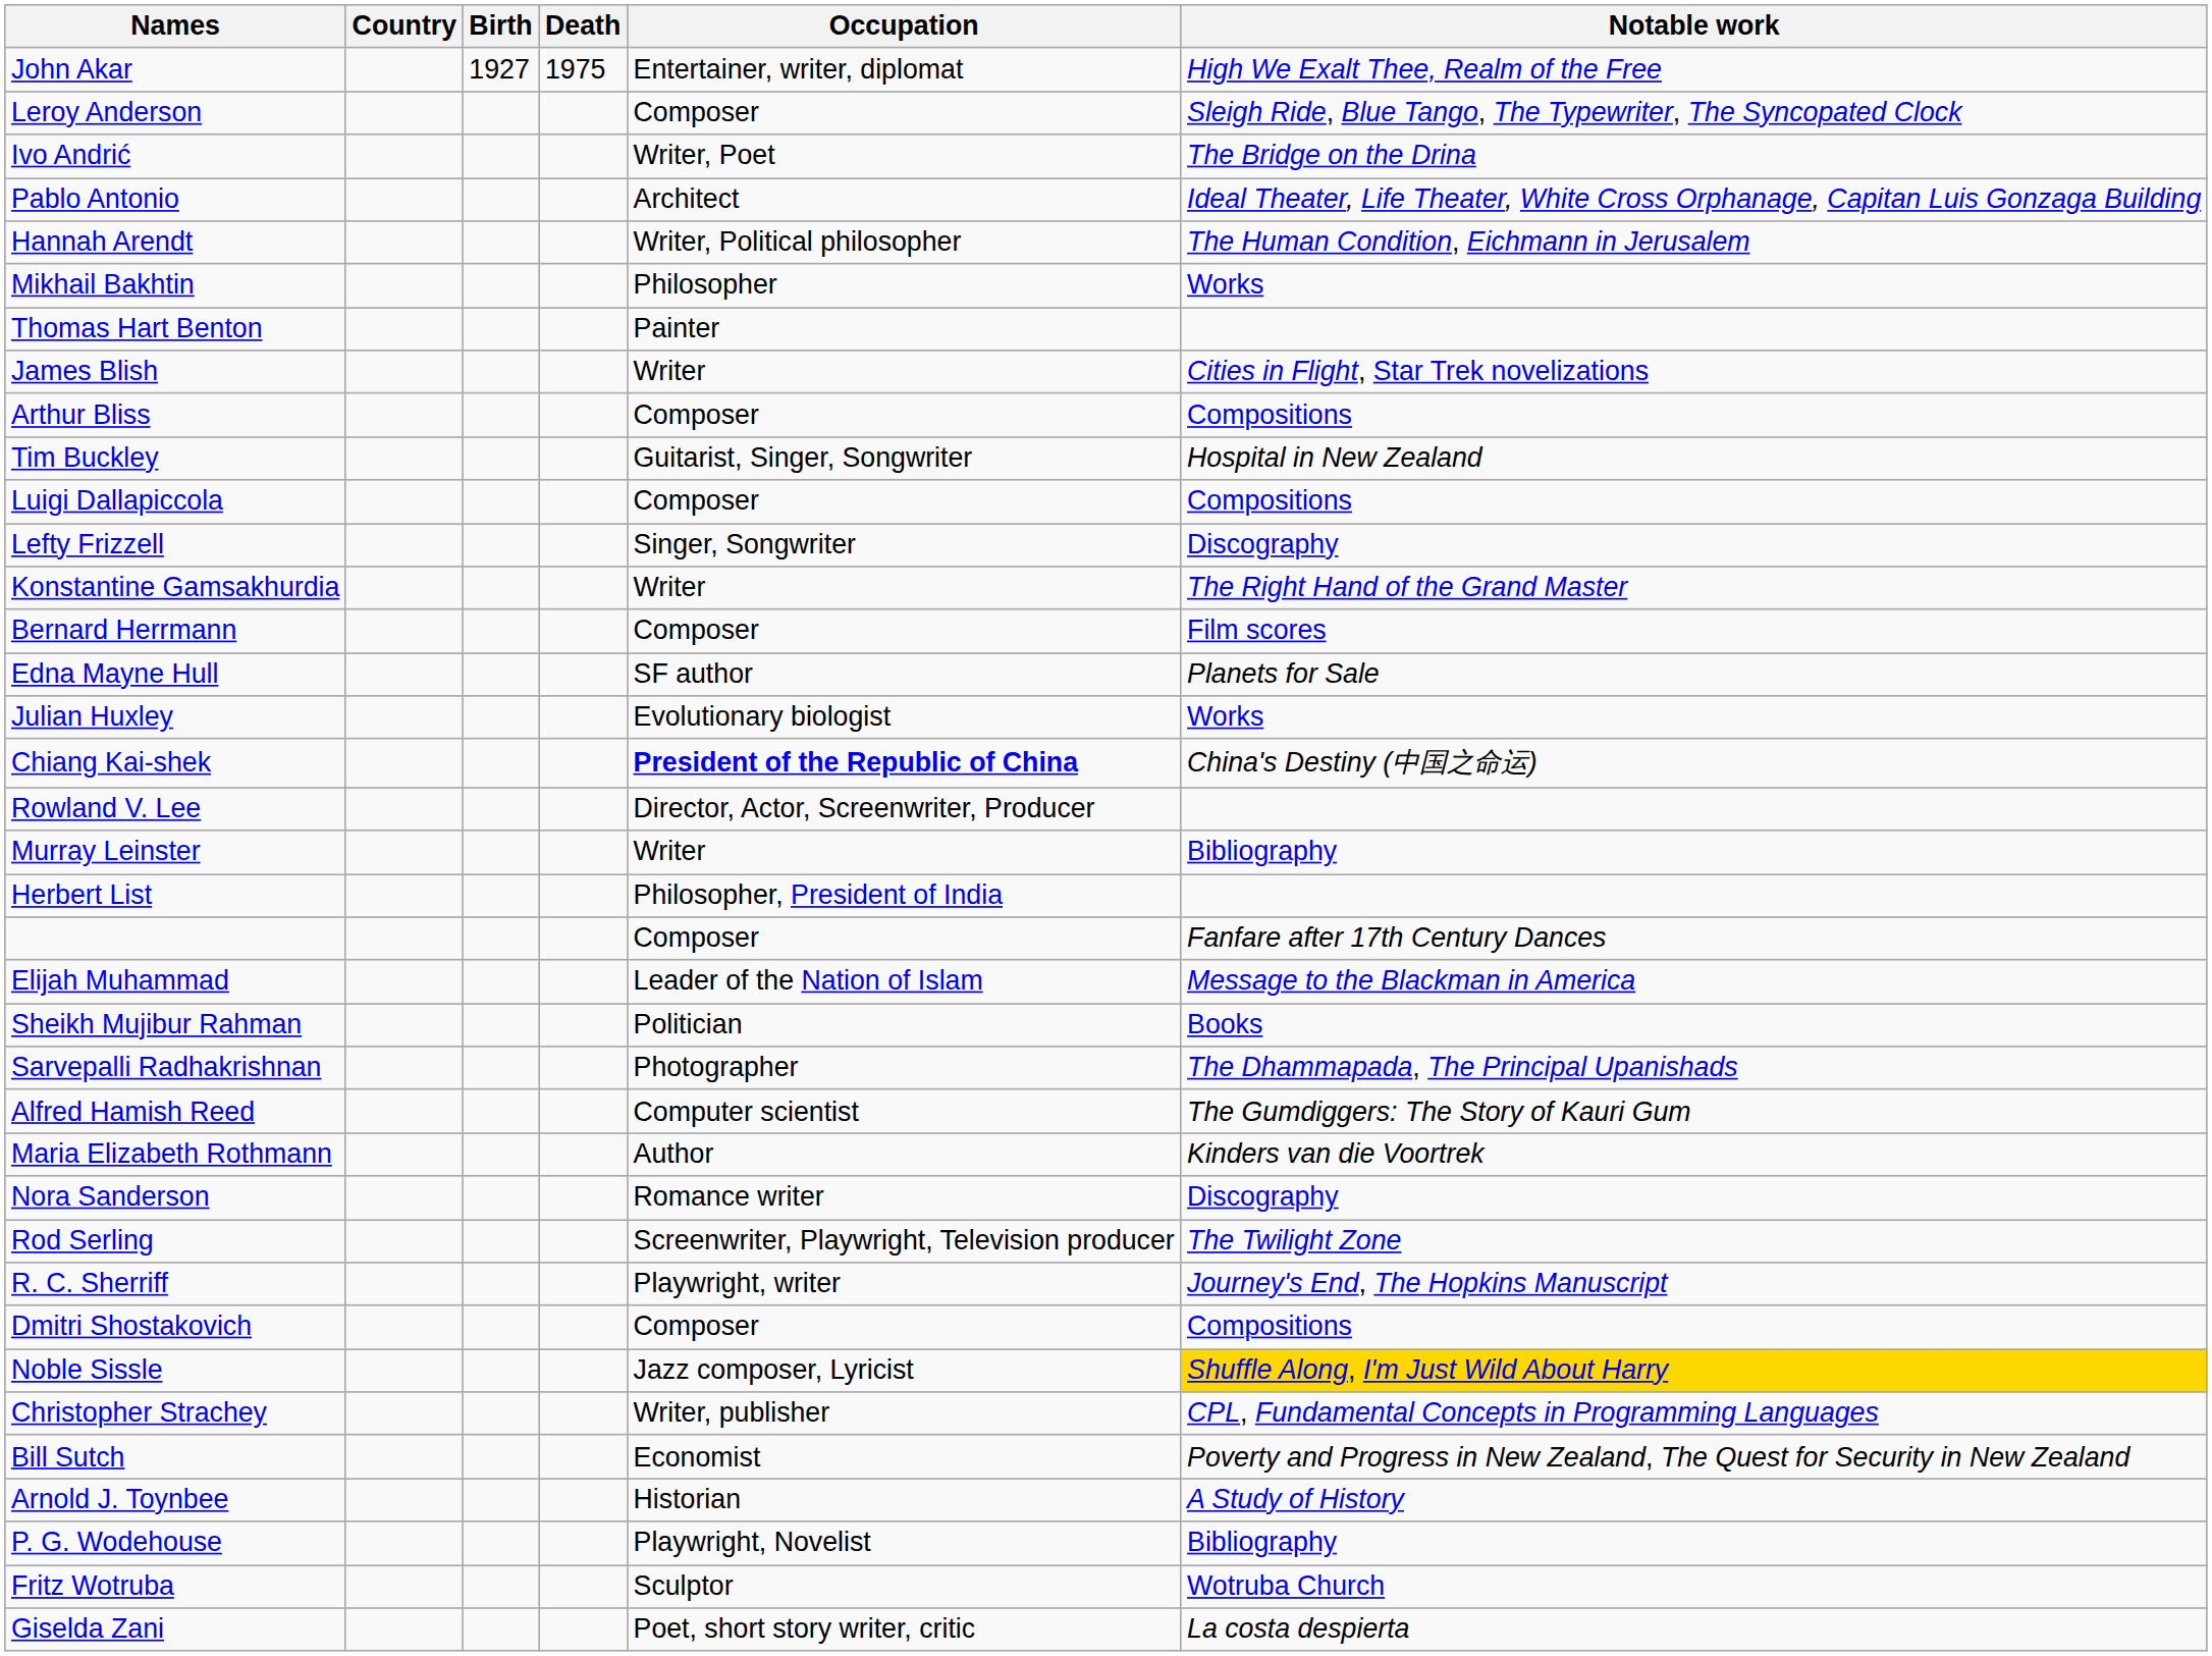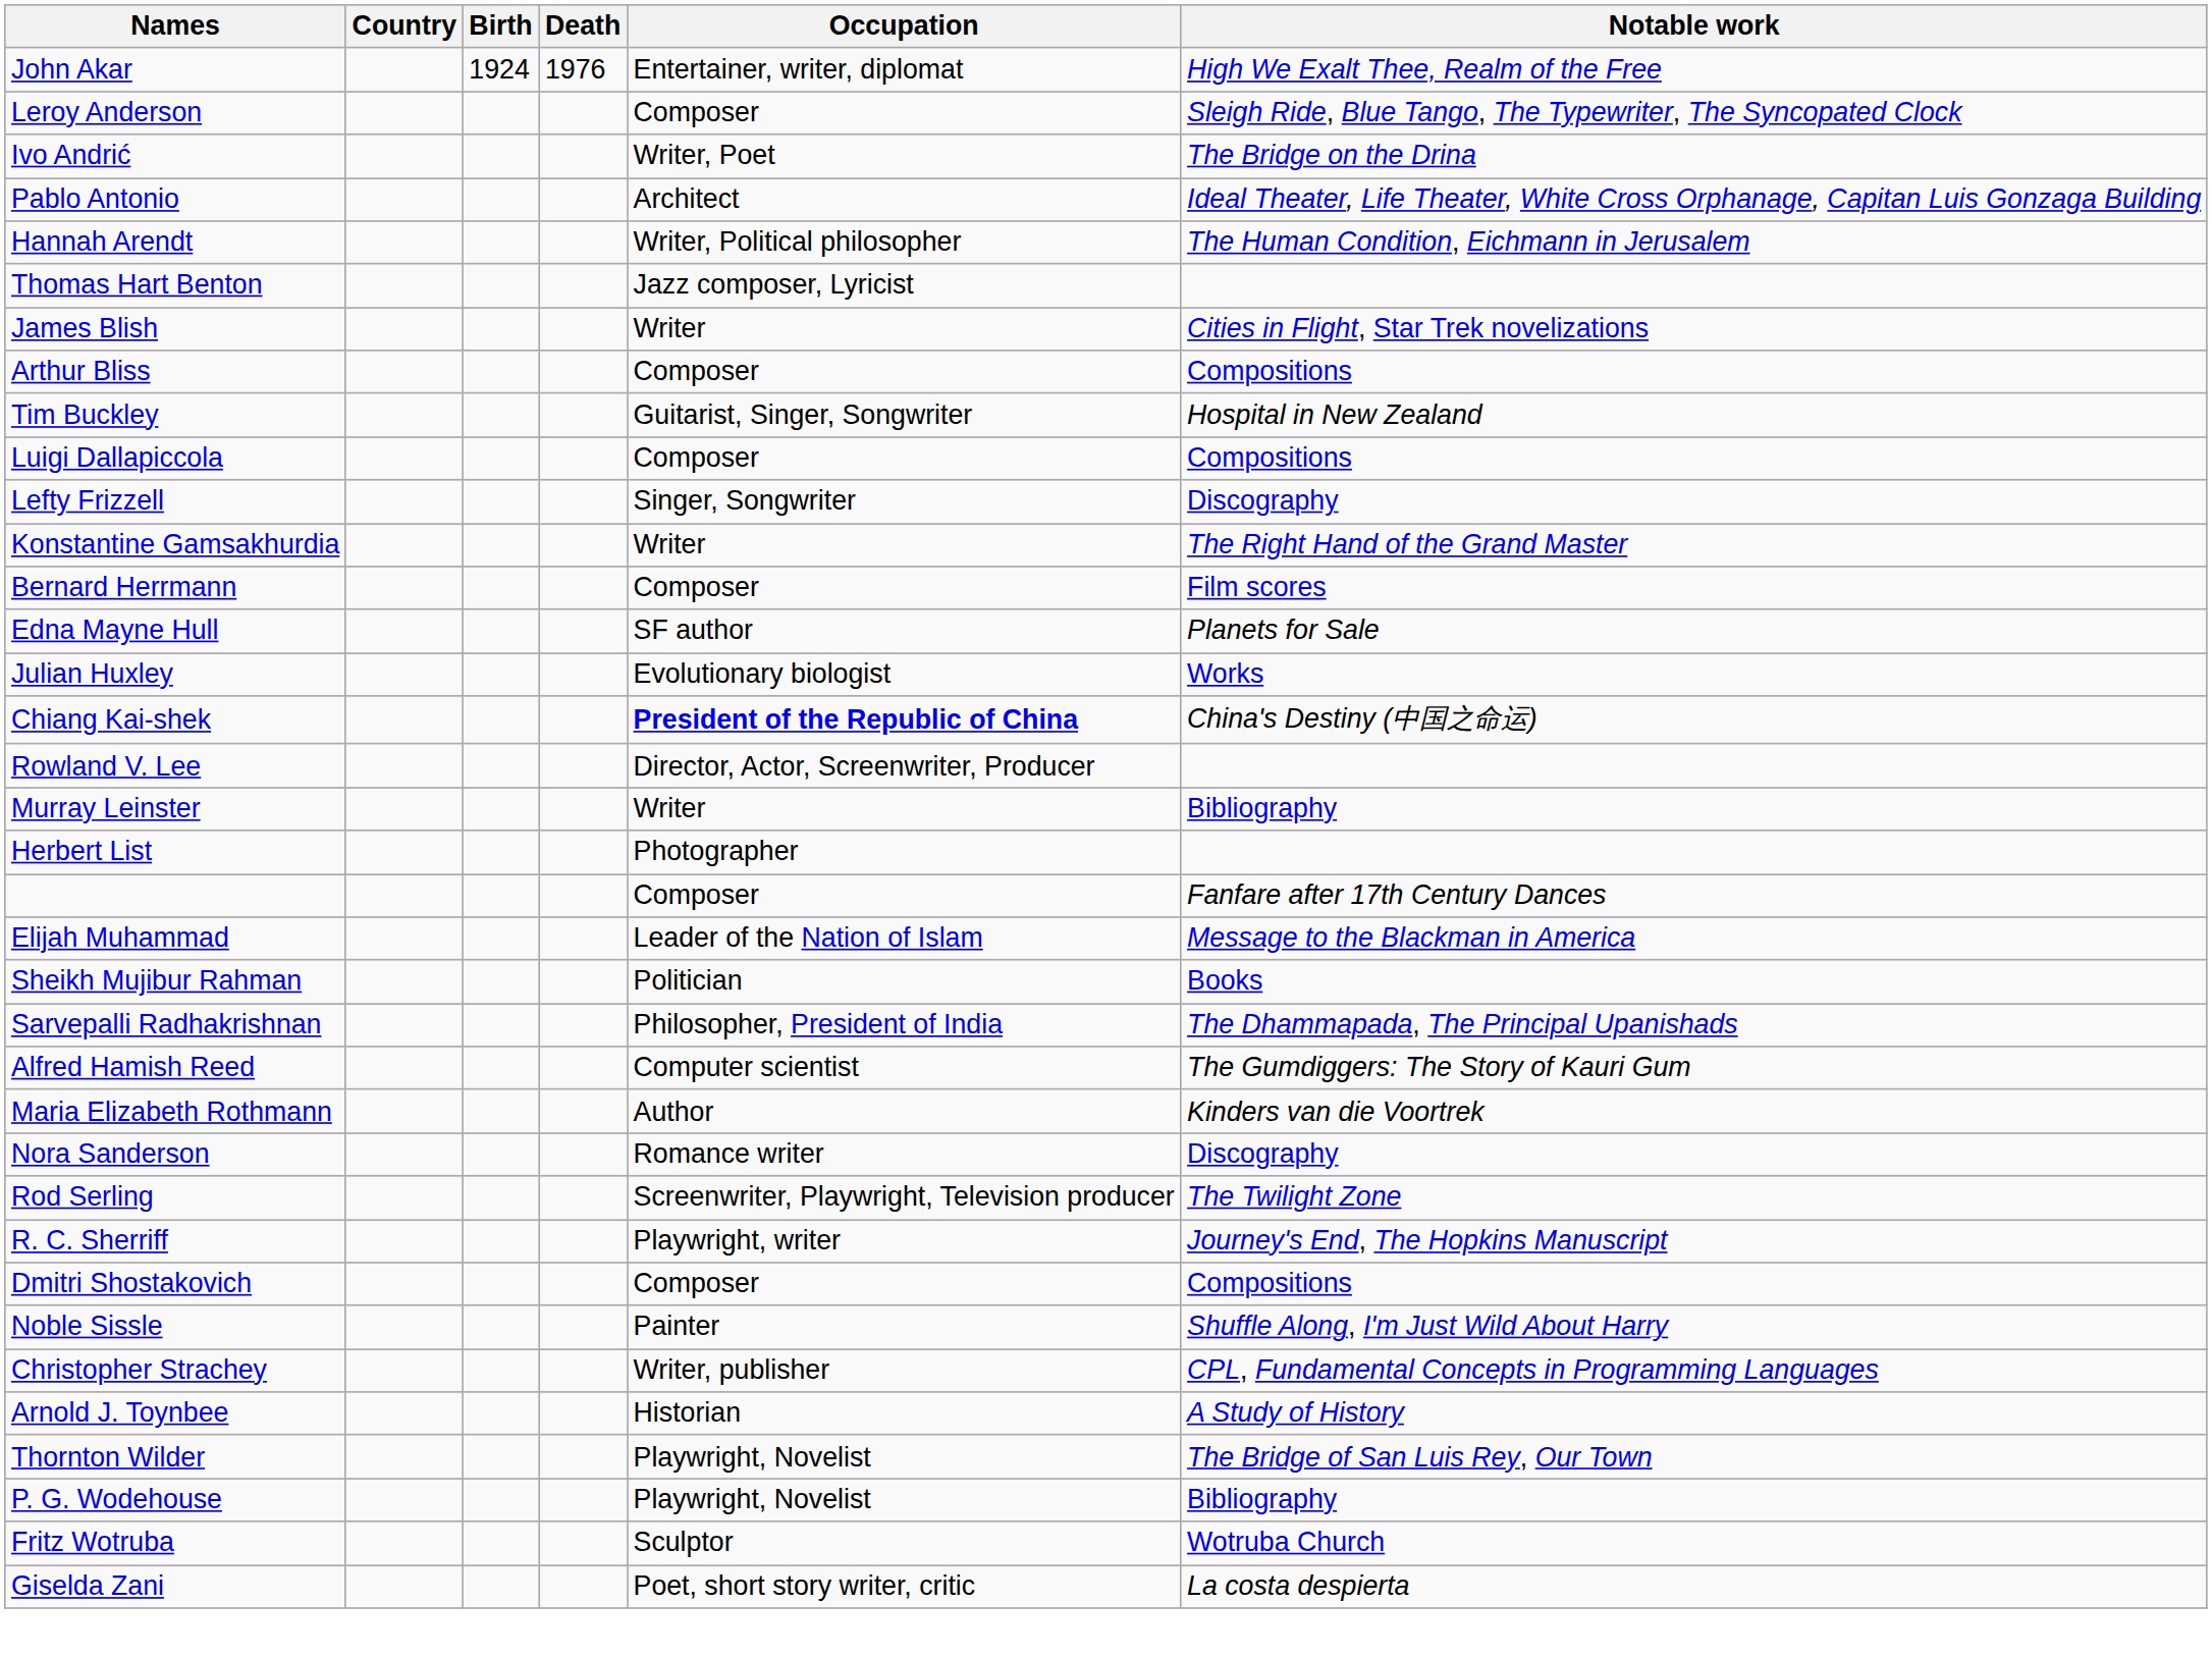John Akar | Birth: 1927 -> 1924
John Akar | Death: 1975 -> 1976
- row: Mikhail Bakhtin | Philosopher | Works
Thomas Hart Benton | Occupation: Painter -> Jazz composer, Lyricist
Herbert List | Occupation: Philosopher, President of India -> Photographer
Sarvepalli Radhakrishnan | Occupation: Photographer -> Philosopher, President of India
Noble Sissle | Occupation: Jazz composer, Lyricist -> Painter
Noble Sissle | Notable work: gold background -> no background
- row: Bill Sutch | Economist | Poverty and Progress in New Zealand, The Quest for Security in New Zealand
+ row: Thornton Wilder | Playwright, Novelist | The Bridge of San Luis Rey, Our Town
